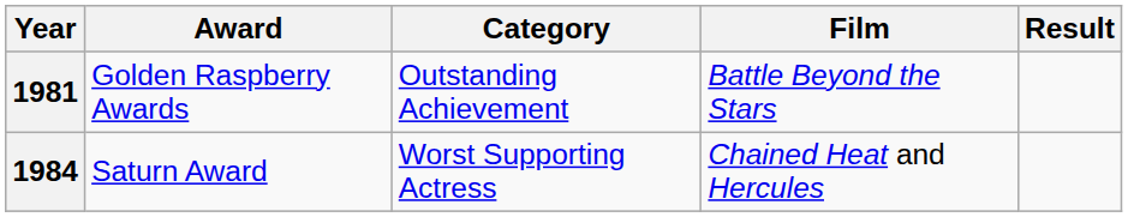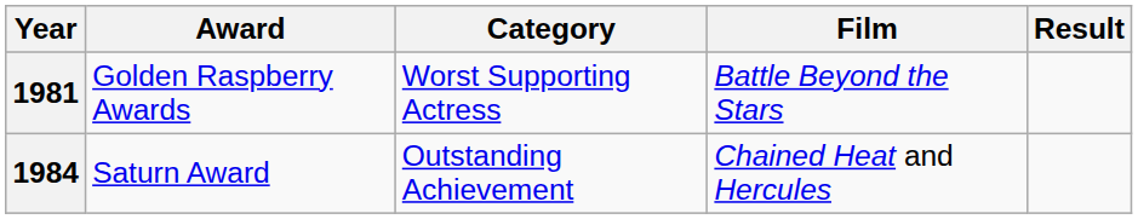1981 | Category: Outstanding Achievement -> Worst Supporting Actress
1984 | Category: Worst Supporting Actress -> Outstanding Achievement
